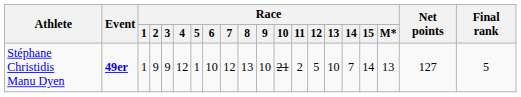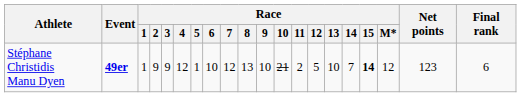Stéphane Christidis Manu Dyen | Race / 15: normal -> bold
Stéphane Christidis Manu Dyen | Race / M*: 13 -> 12
Stéphane Christidis Manu Dyen | Net points: 127 -> 123
Stéphane Christidis Manu Dyen | Final rank: 5 -> 6
